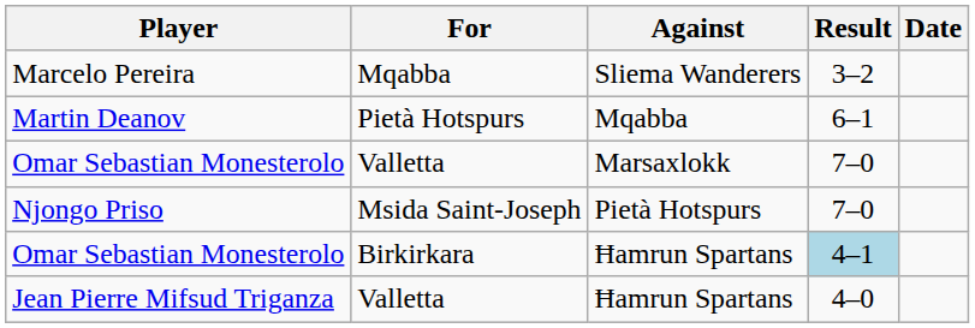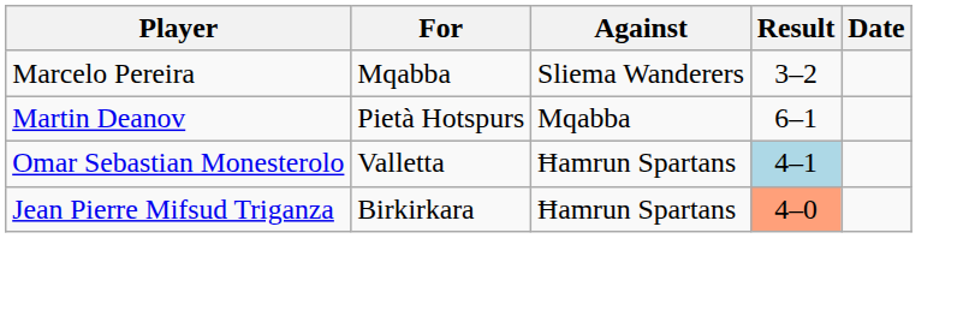- row: Omar Sebastian Monesterolo | Valletta | Marsaxlokk | 7–0
- row: Njongo Priso | Msida Saint-Joseph | Pietà Hotspurs | 7–0
Omar Sebastian Monesterolo / Ħamrun Spartans | For: Birkirkara -> Valletta
Jean Pierre Mifsud Triganza | For: Valletta -> Birkirkara
Jean Pierre Mifsud Triganza | Result: no background -> lightsalmon background
